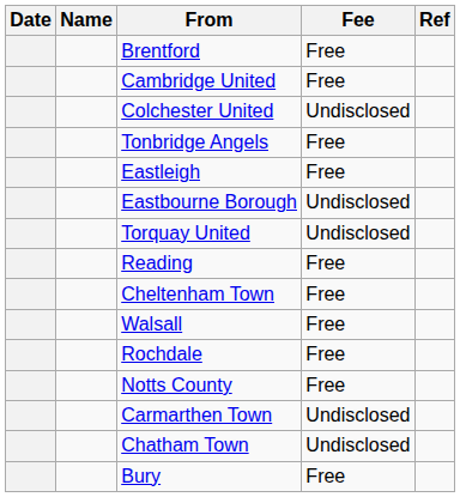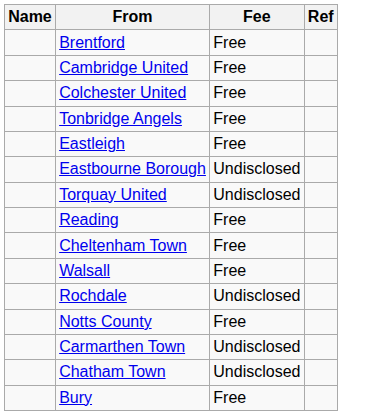- column: Date
Colchester United | Fee: Undisclosed -> Free
Rochdale | Fee: Free -> Undisclosed
